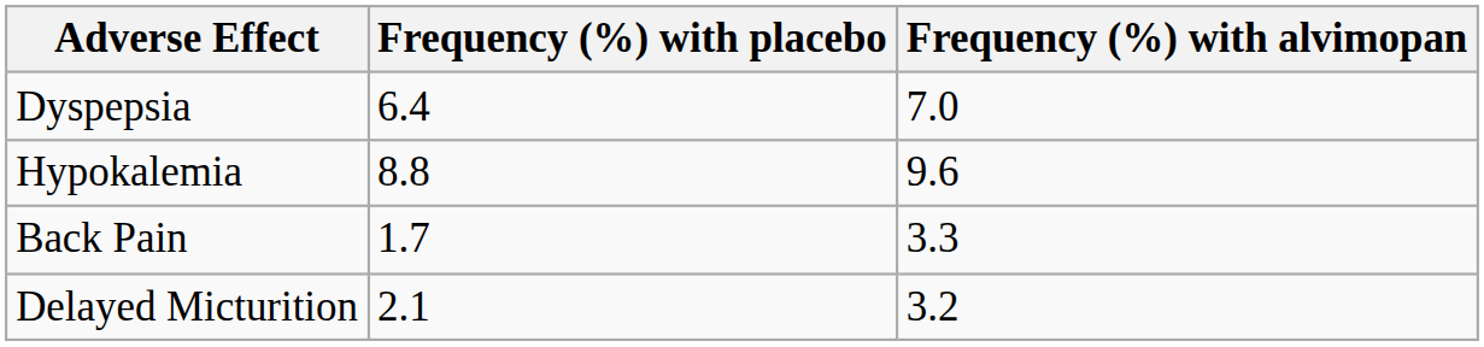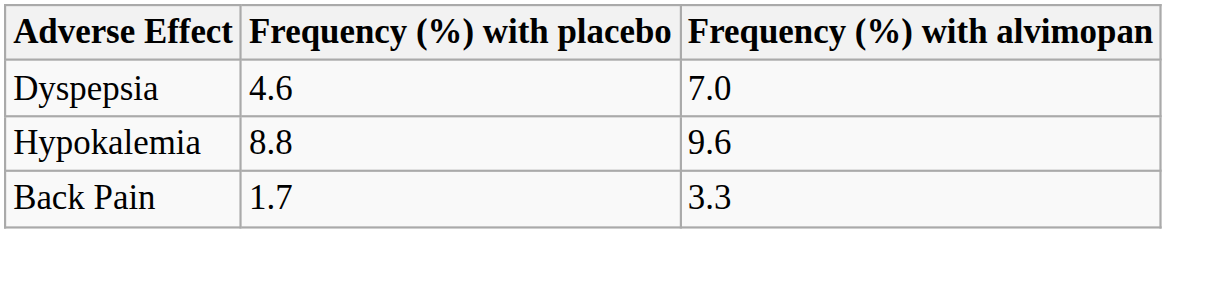Dyspepsia | Frequency (%) with placebo: 6.4 -> 4.6
- row: Delayed Micturition | 2.1 | 3.2
